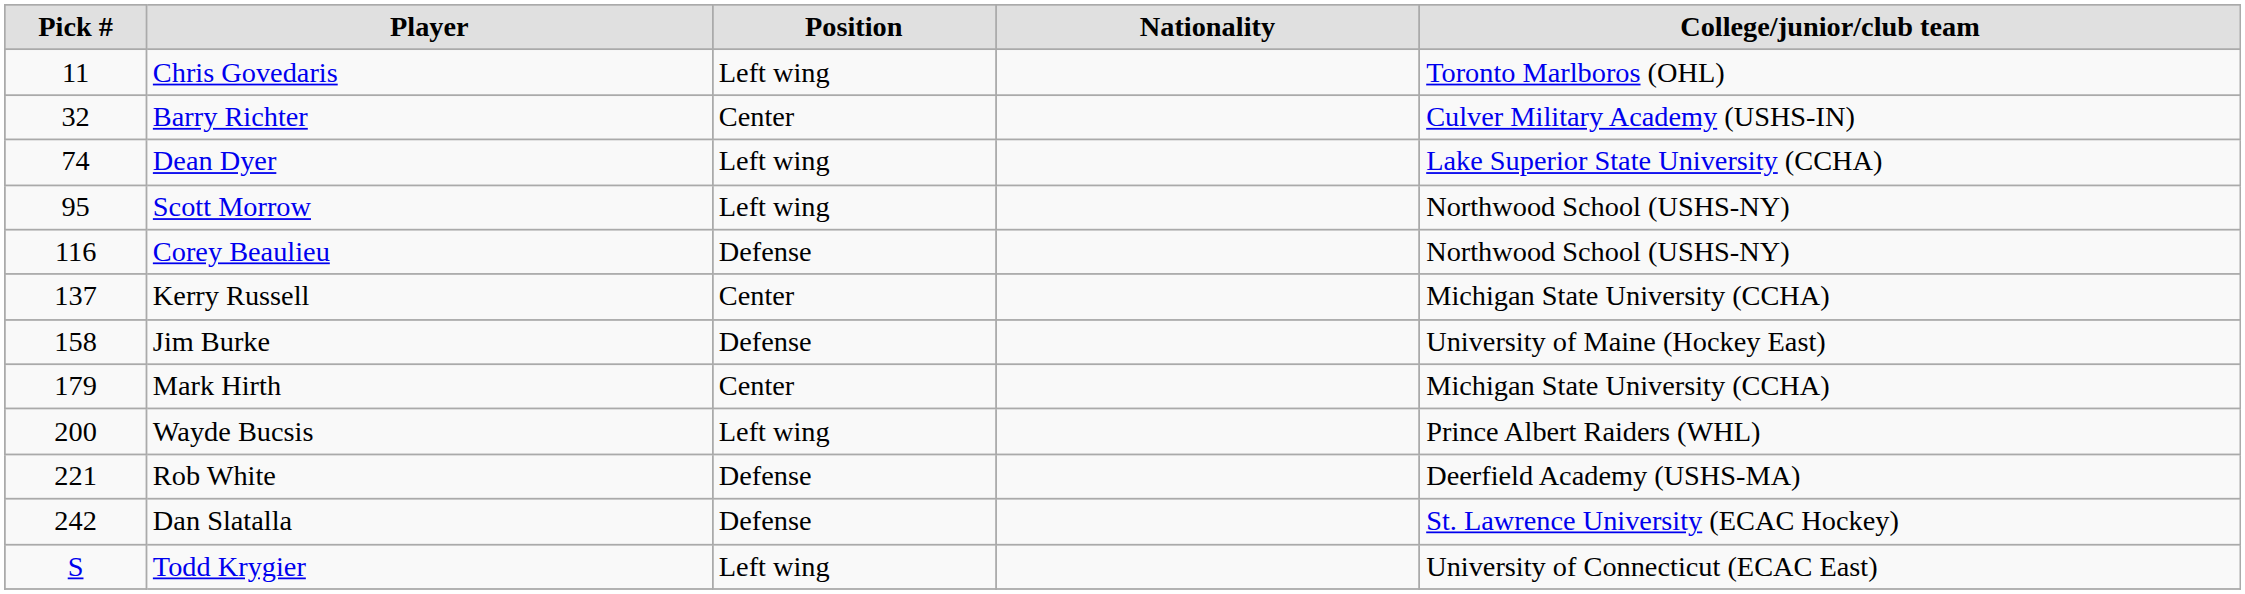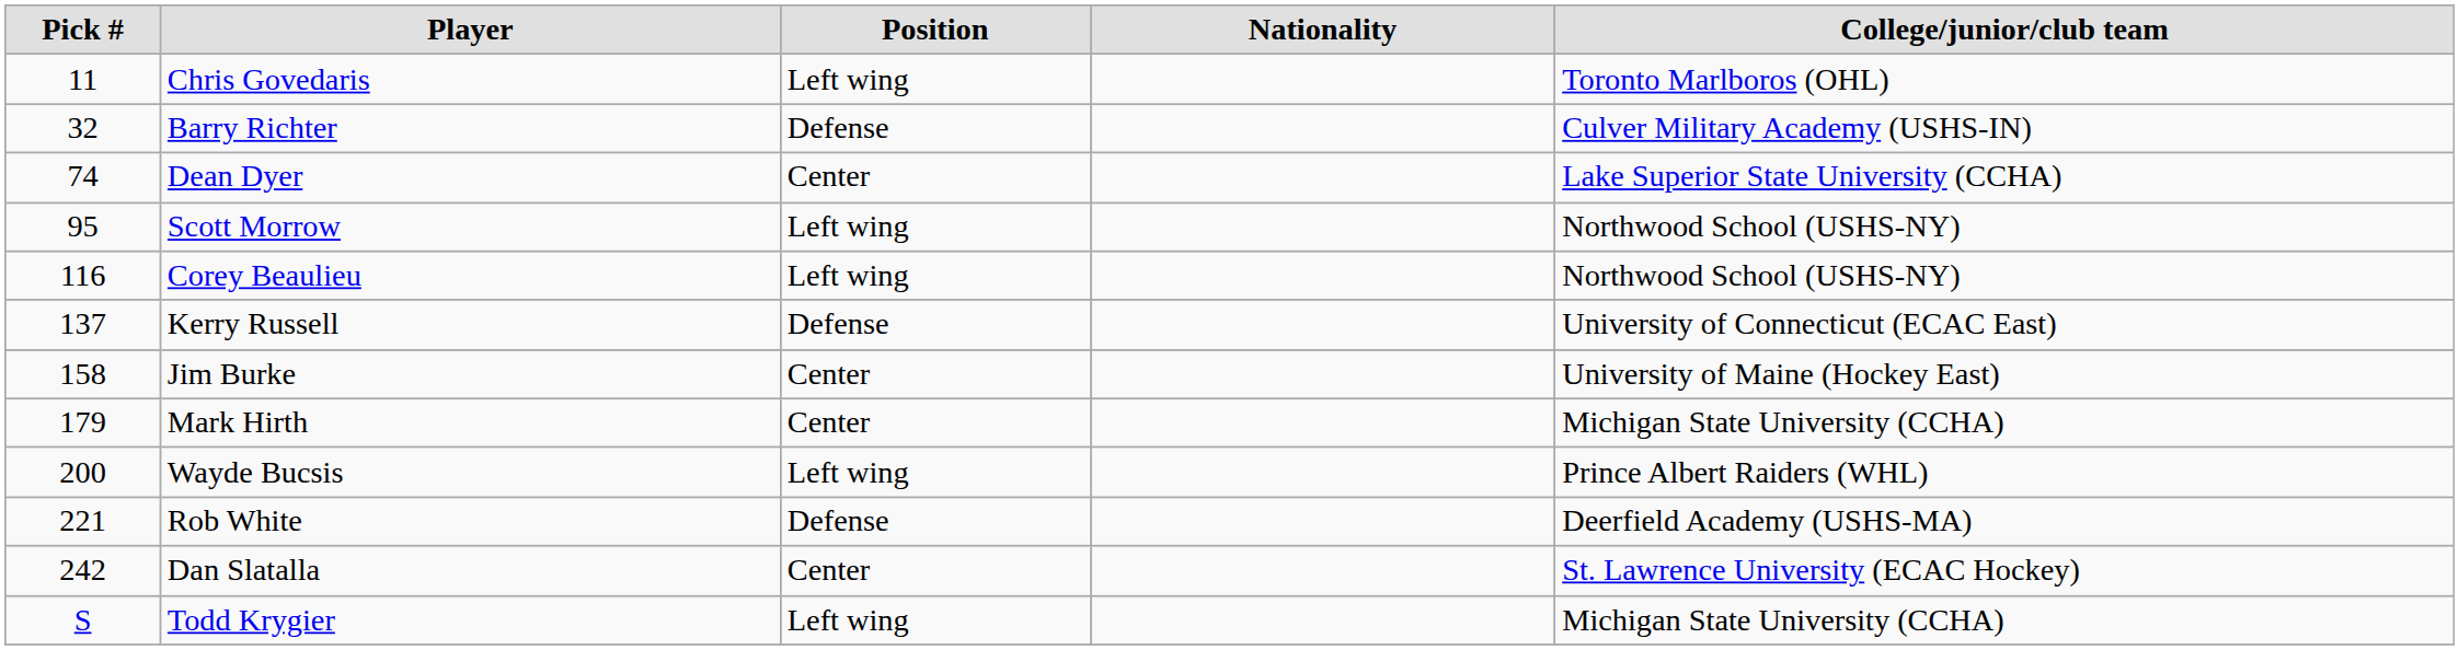Barry Richter | Position: Center -> Defense
Dean Dyer | Position: Left wing -> Center
Corey Beaulieu | Position: Defense -> Left wing
Kerry Russell | Position: Center -> Defense
Kerry Russell | College/junior/club team: Michigan State University (CCHA) -> University of Connecticut (ECAC East)
Jim Burke | Position: Defense -> Center
Dan Slatalla | Position: Defense -> Center
Todd Krygier | College/junior/club team: University of Connecticut (ECAC East) -> Michigan State University (CCHA)
